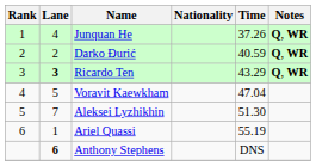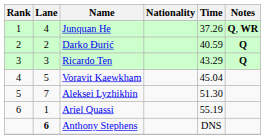Darko Đurić | Notes: Q, WR -> Q
Ricardo Ten | Lane: bold -> normal
Ricardo Ten | Notes: Q, WR -> Q
Voravit Kaewkham | Time: 47.04 -> 45.04
